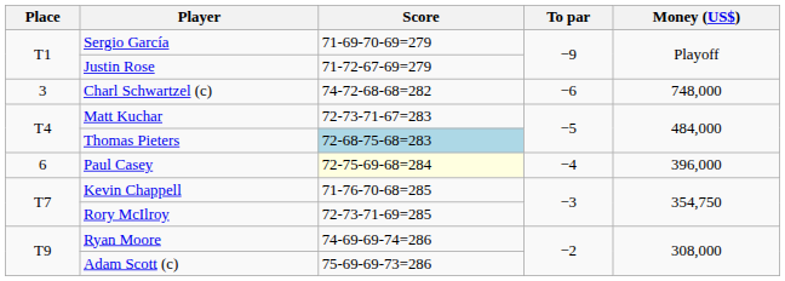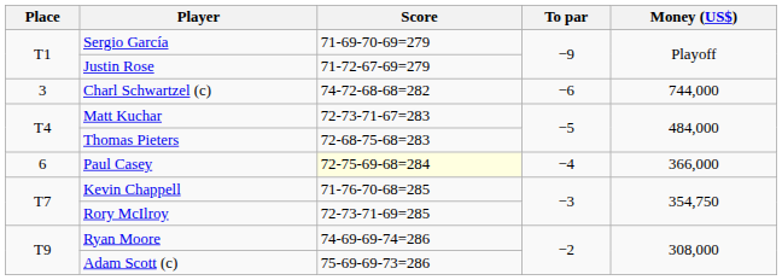Charl Schwartzel (c) | Money (US$): 748,000 -> 744,000
Thomas Pieters | Score: lightblue background -> no background
Paul Casey | Money (US$): 396,000 -> 366,000
